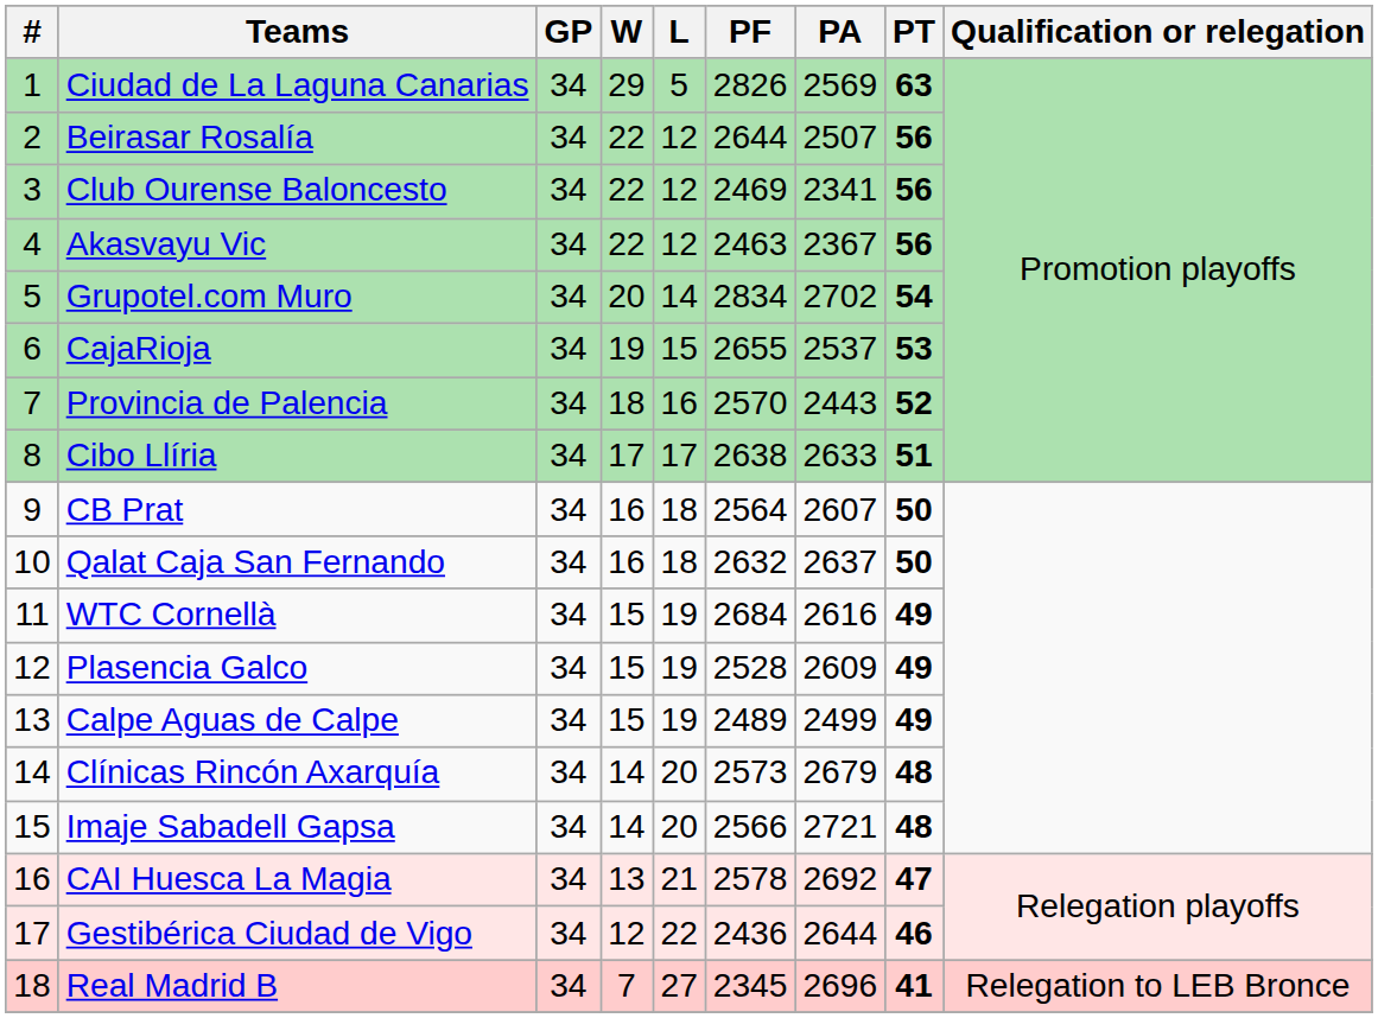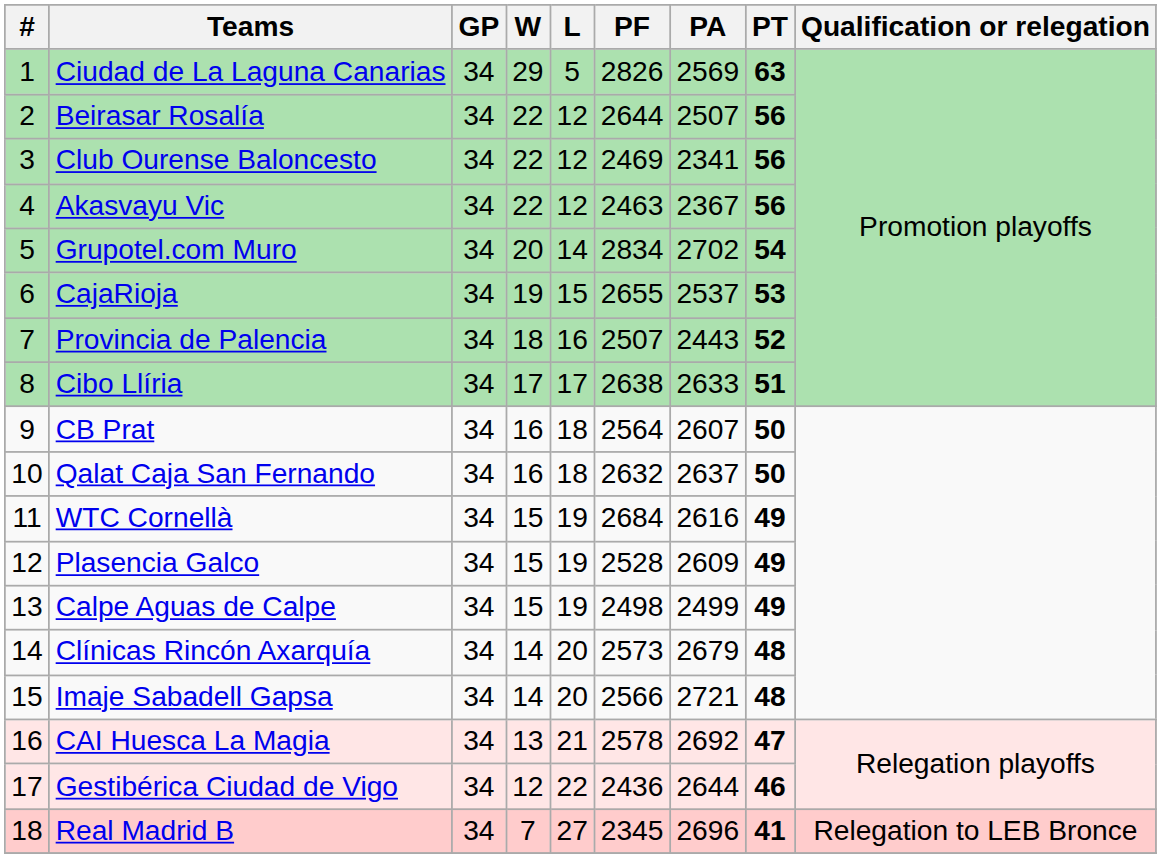Provincia de Palencia | PF: 2570 -> 2507
Calpe Aguas de Calpe | PF: 2489 -> 2498
